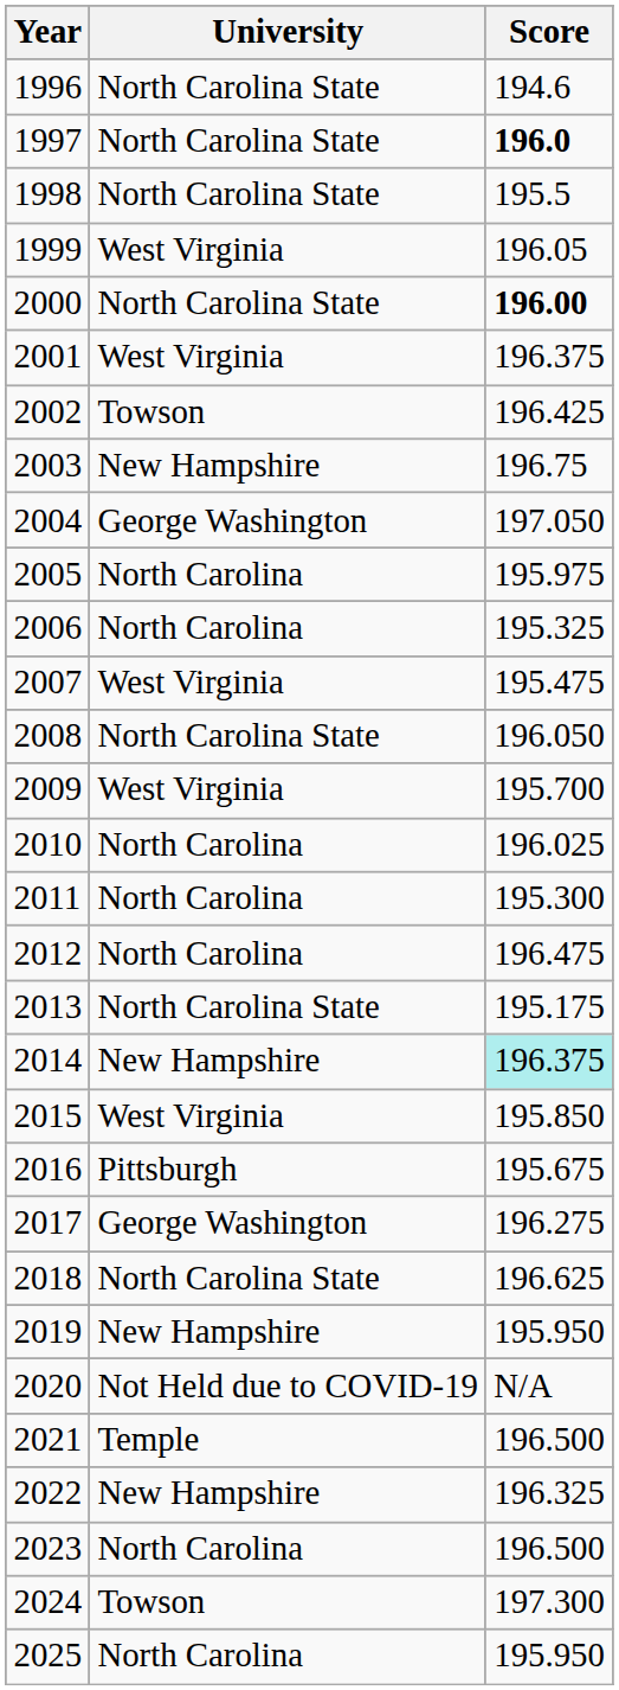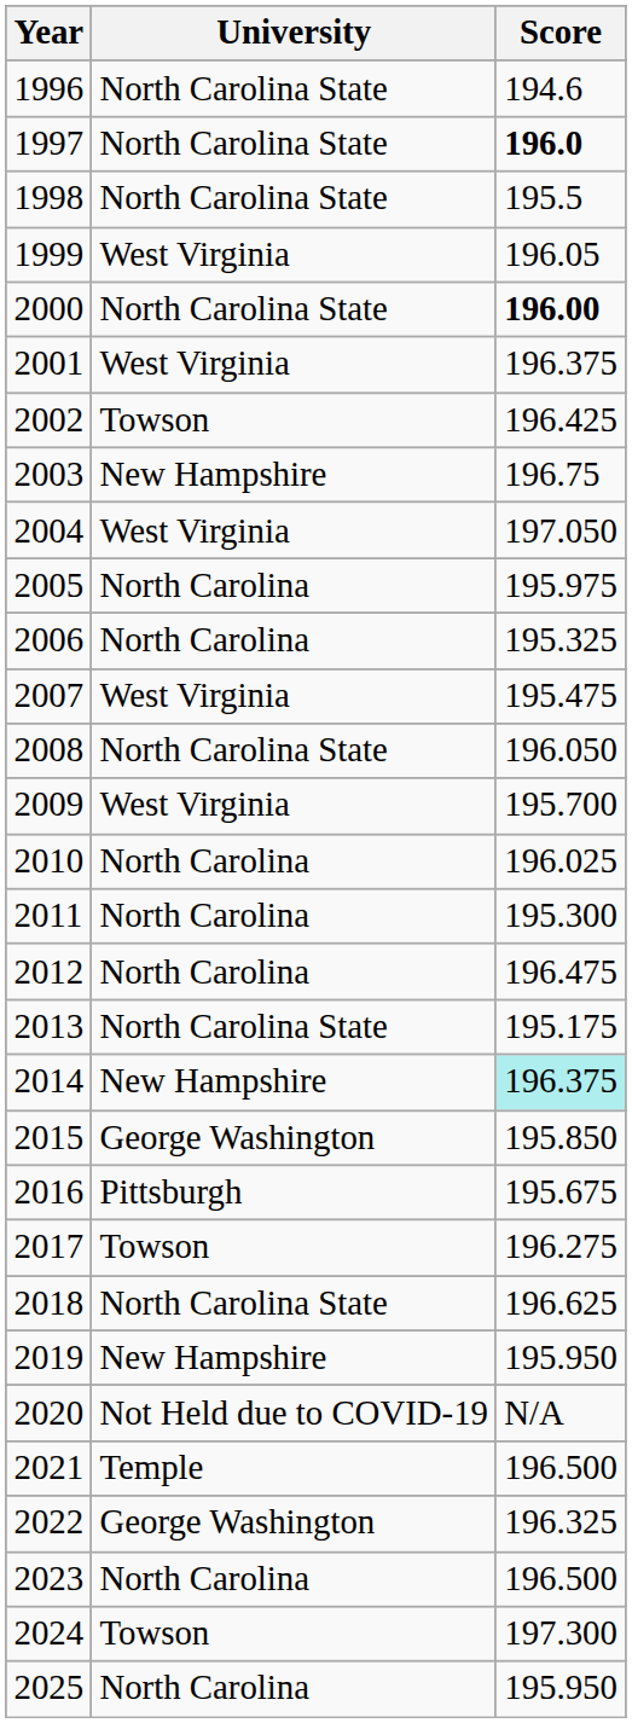2004 | University: George Washington -> West Virginia
2015 | University: West Virginia -> George Washington
2017 | University: George Washington -> Towson
2022 | University: New Hampshire -> George Washington
